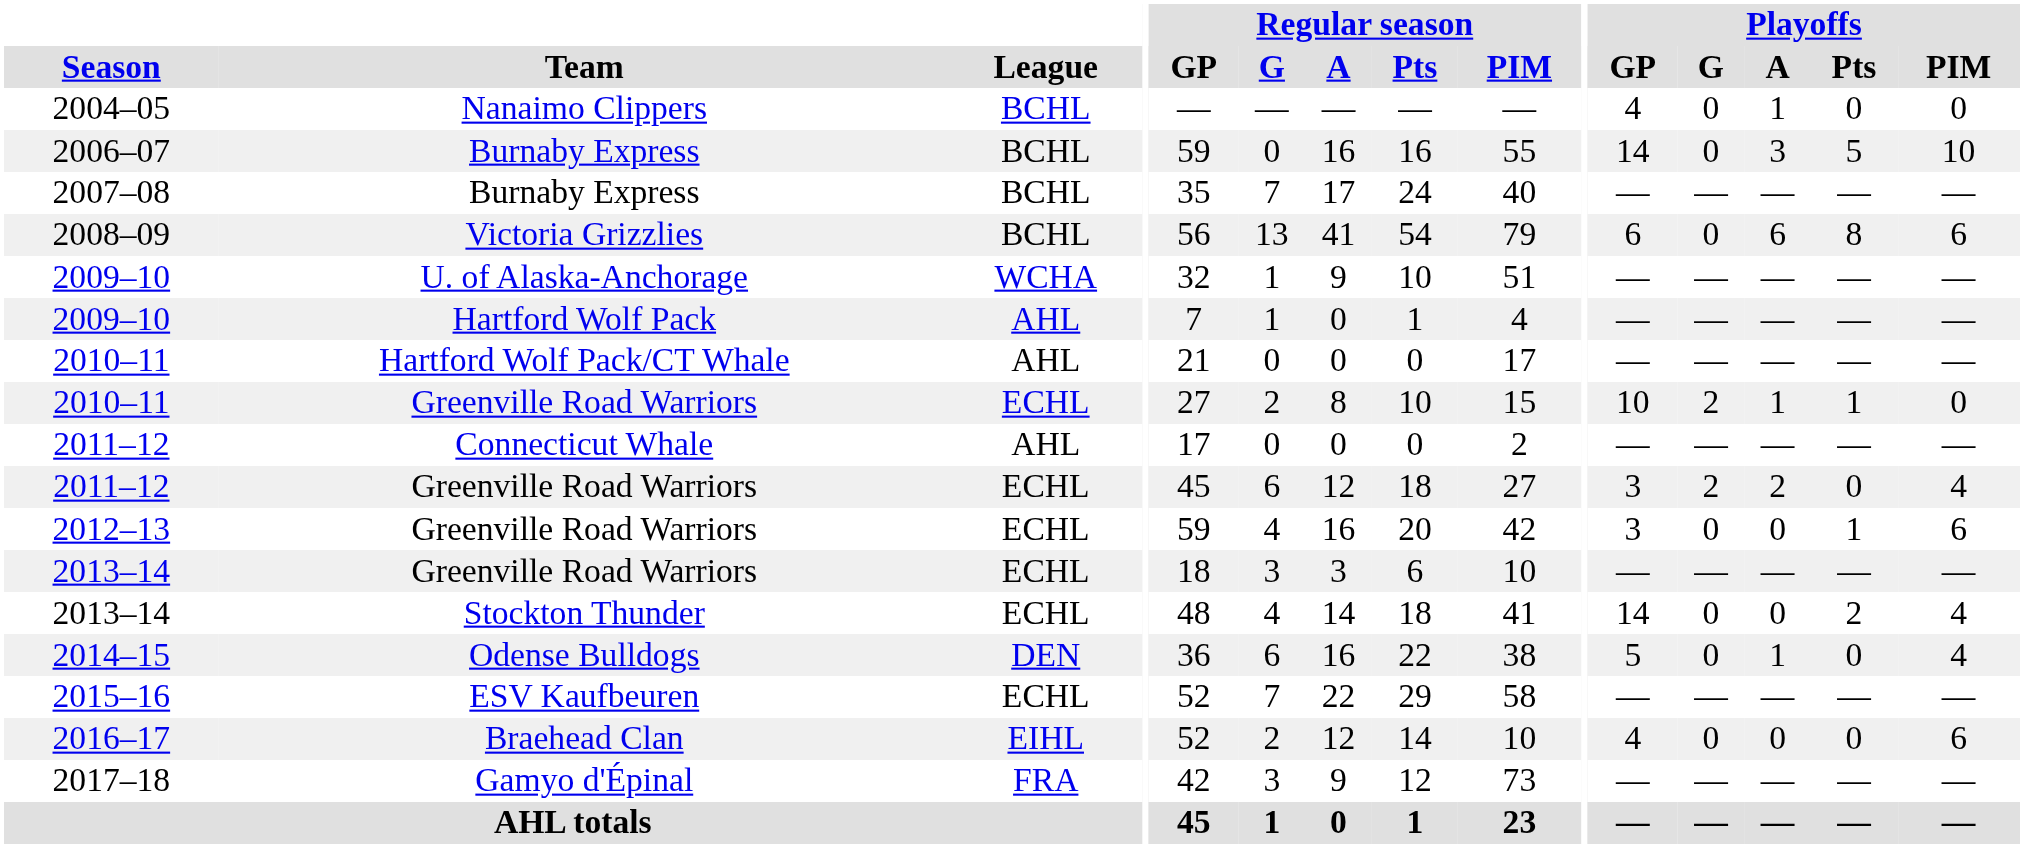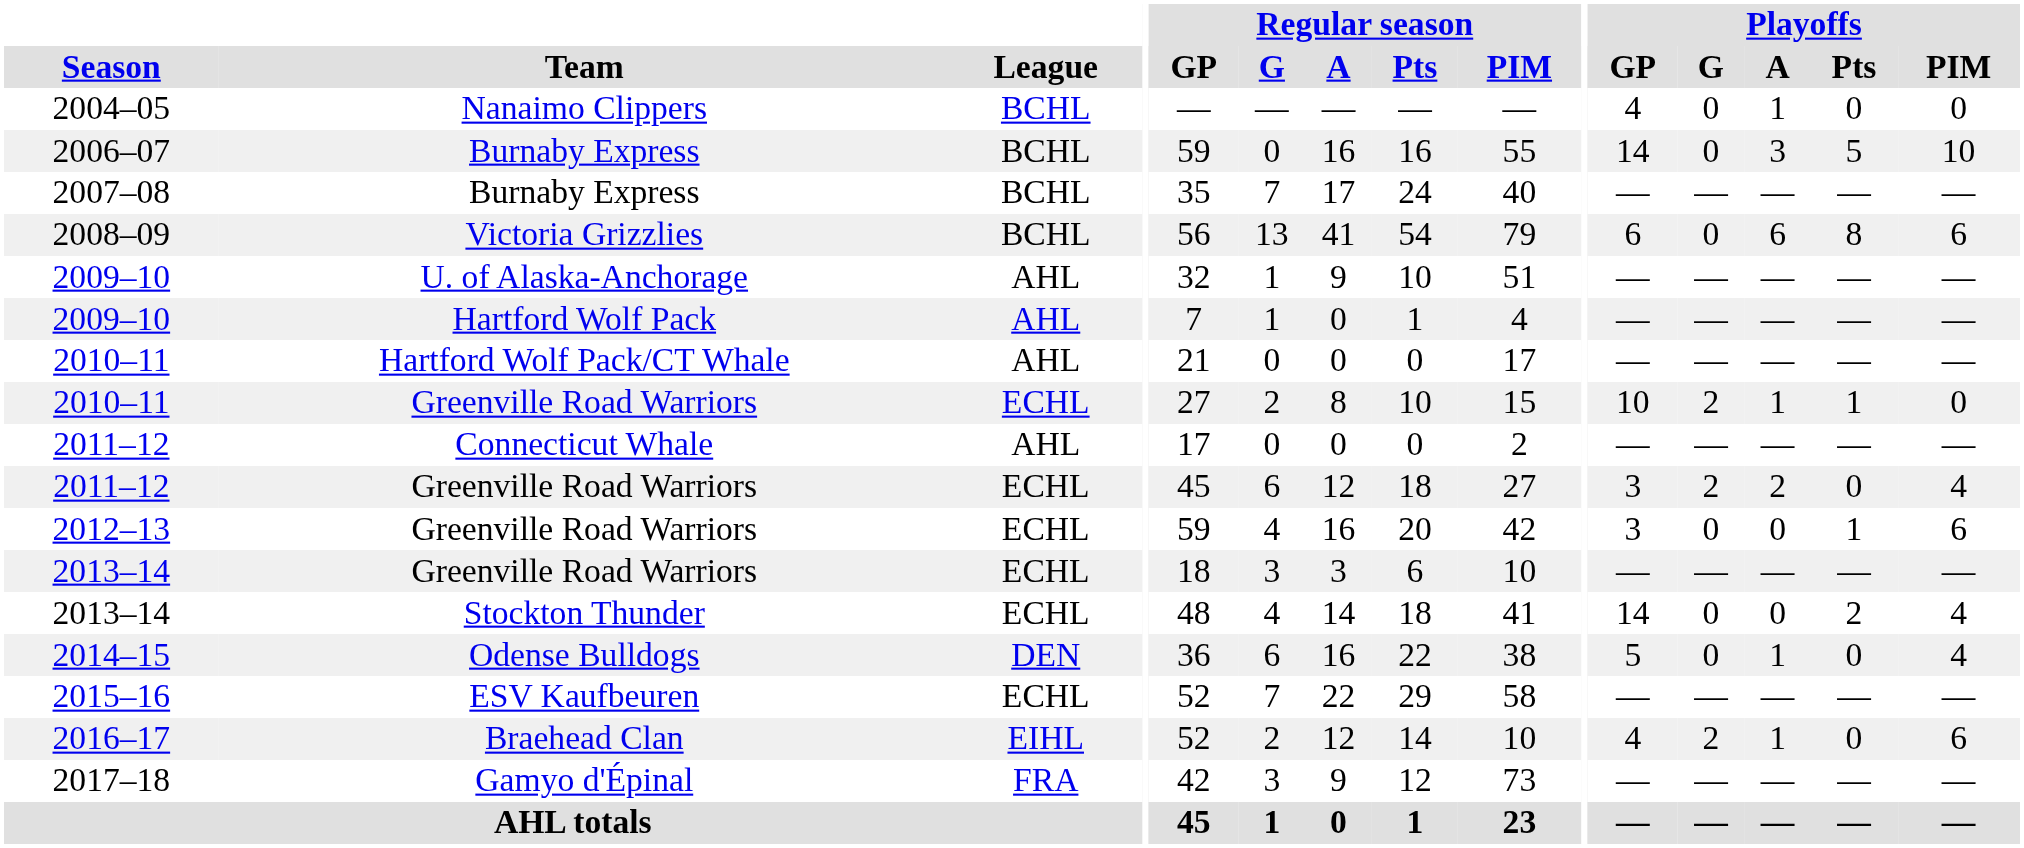2009–10 / U. of Alaska-Anchorage | League: WCHA -> AHL
2016–17 | Playoffs / G: 0 -> 2
2016–17 | Playoffs / A: 0 -> 1
